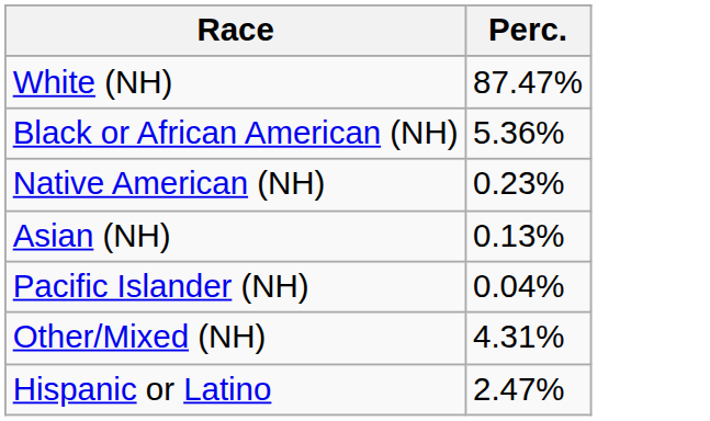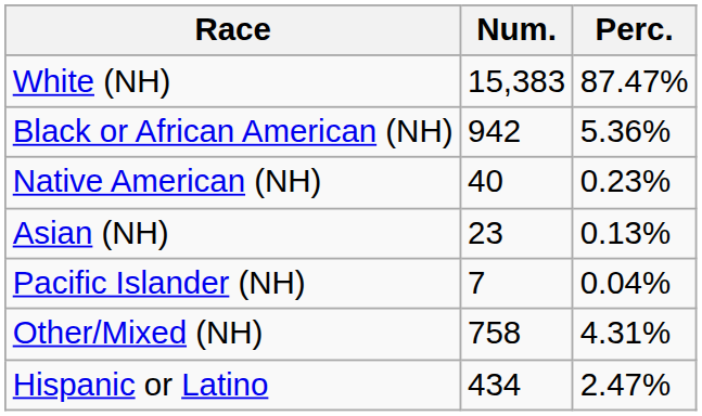+ column: Num. | 15,383 | 942 | 40 | 23 | 7 | 758 | 434
